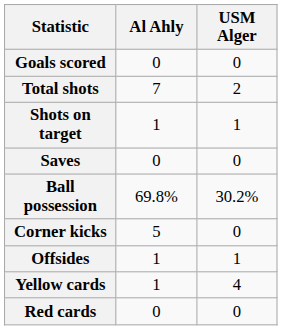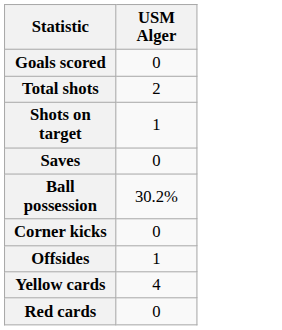- column: Al Ahly | 0 | 7 | 1 | 0 | 69.8% | 5 | 1 | 1 | 0
